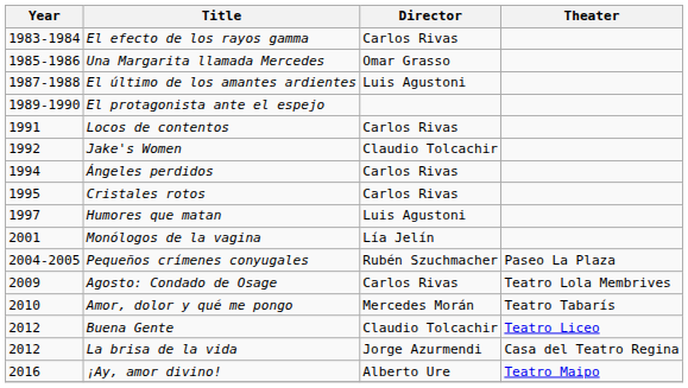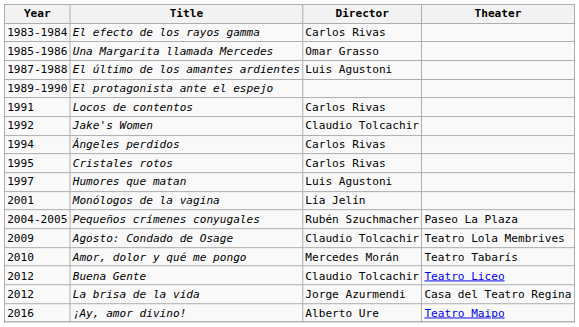Agosto: Condado de Osage | Director: Carlos Rivas -> Claudio Tolcachir
